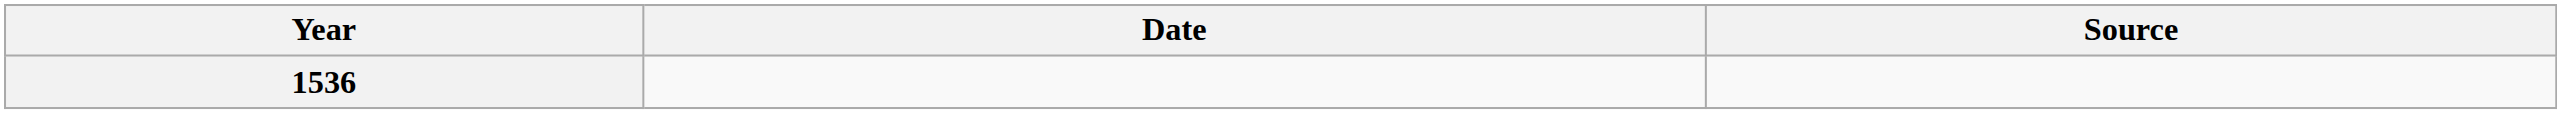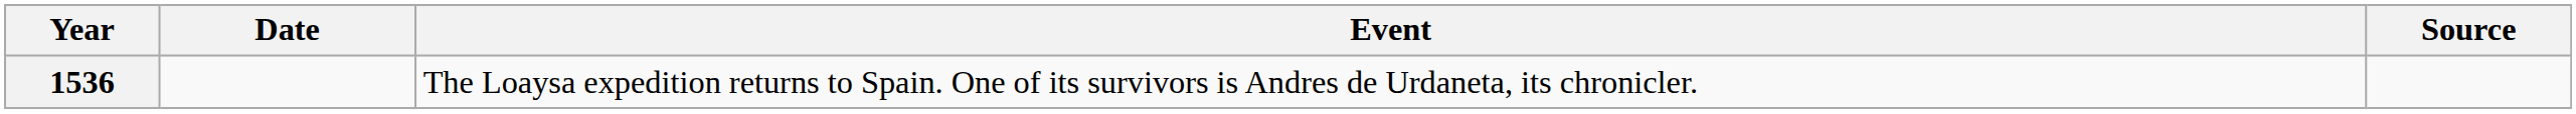+ column: Event | The Loaysa expedition returns to Spain. One of its survivors is Andres de Urdaneta, its chronicler.
